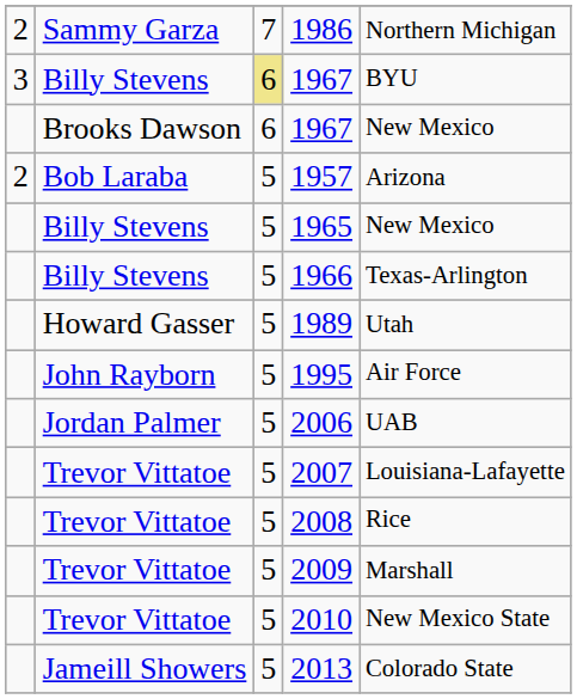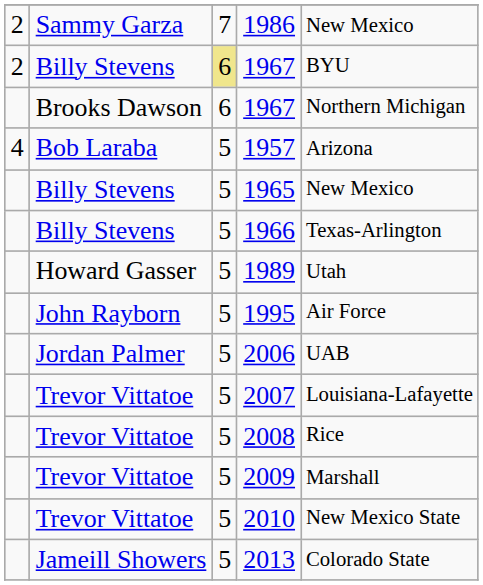1986 | column 5: Northern Michigan -> New Mexico
Billy Stevens / 1967 | column 1: 3 -> 2
Brooks Dawson / 1967 | column 5: New Mexico -> Northern Michigan
1957 | column 1: 2 -> 4
